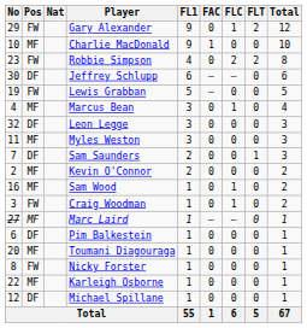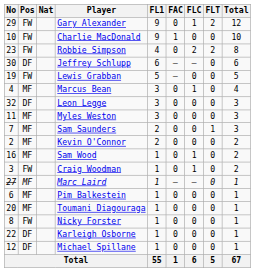Charlie MacDonald | Pos: MF -> FW
Sam Saunders | Pos: DF -> MF
Pim Balkestein | Pos: DF -> MF
Karleigh Osborne | Pos: MF -> DF
